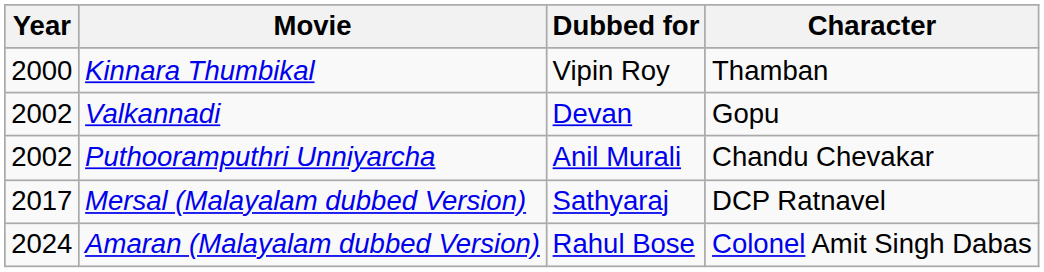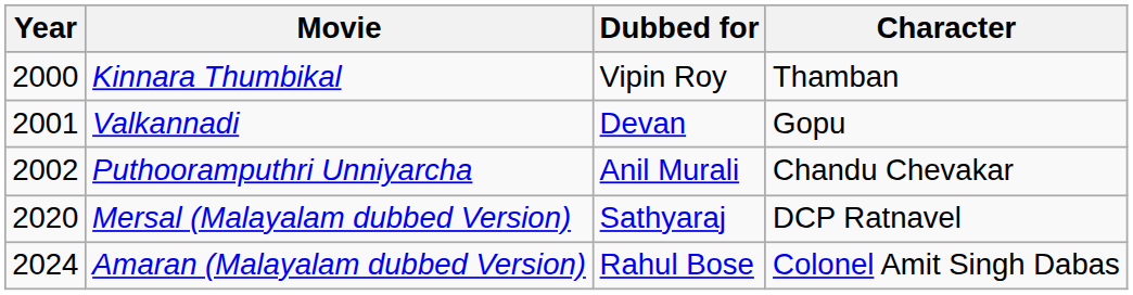Valkannadi | Year: 2002 -> 2001
Mersal (Malayalam dubbed Version) | Year: 2017 -> 2020
